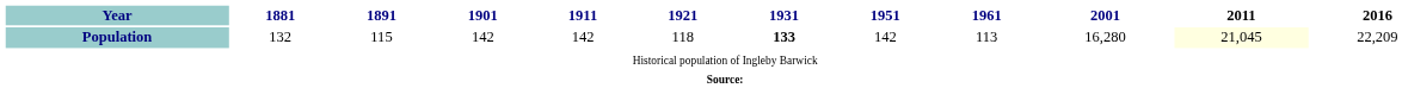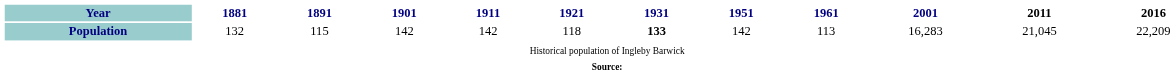Population | 2001: 16,280 -> 16,283
Population | 2011: lightyellow background -> no background
